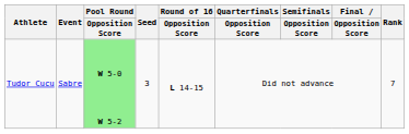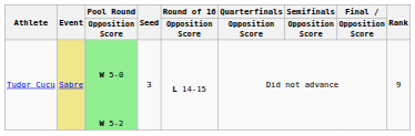Tudor Cucu | Event: no background -> khaki background
Tudor Cucu | Rank: 7 -> 9
